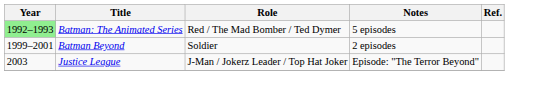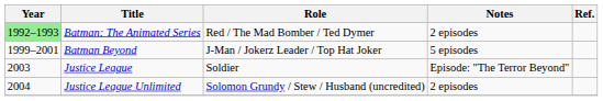Batman: The Animated Series | Notes: 5 episodes -> 2 episodes
Batman Beyond | Role: Soldier -> J-Man / Jokerz Leader / Top Hat Joker
Batman Beyond | Notes: 2 episodes -> 5 episodes
Justice League | Role: J-Man / Jokerz Leader / Top Hat Joker -> Soldier
+ row: 2004 | Justice League Unlimited | Solomon Grundy / Stew / Husband (uncredited) | 2 episodes
